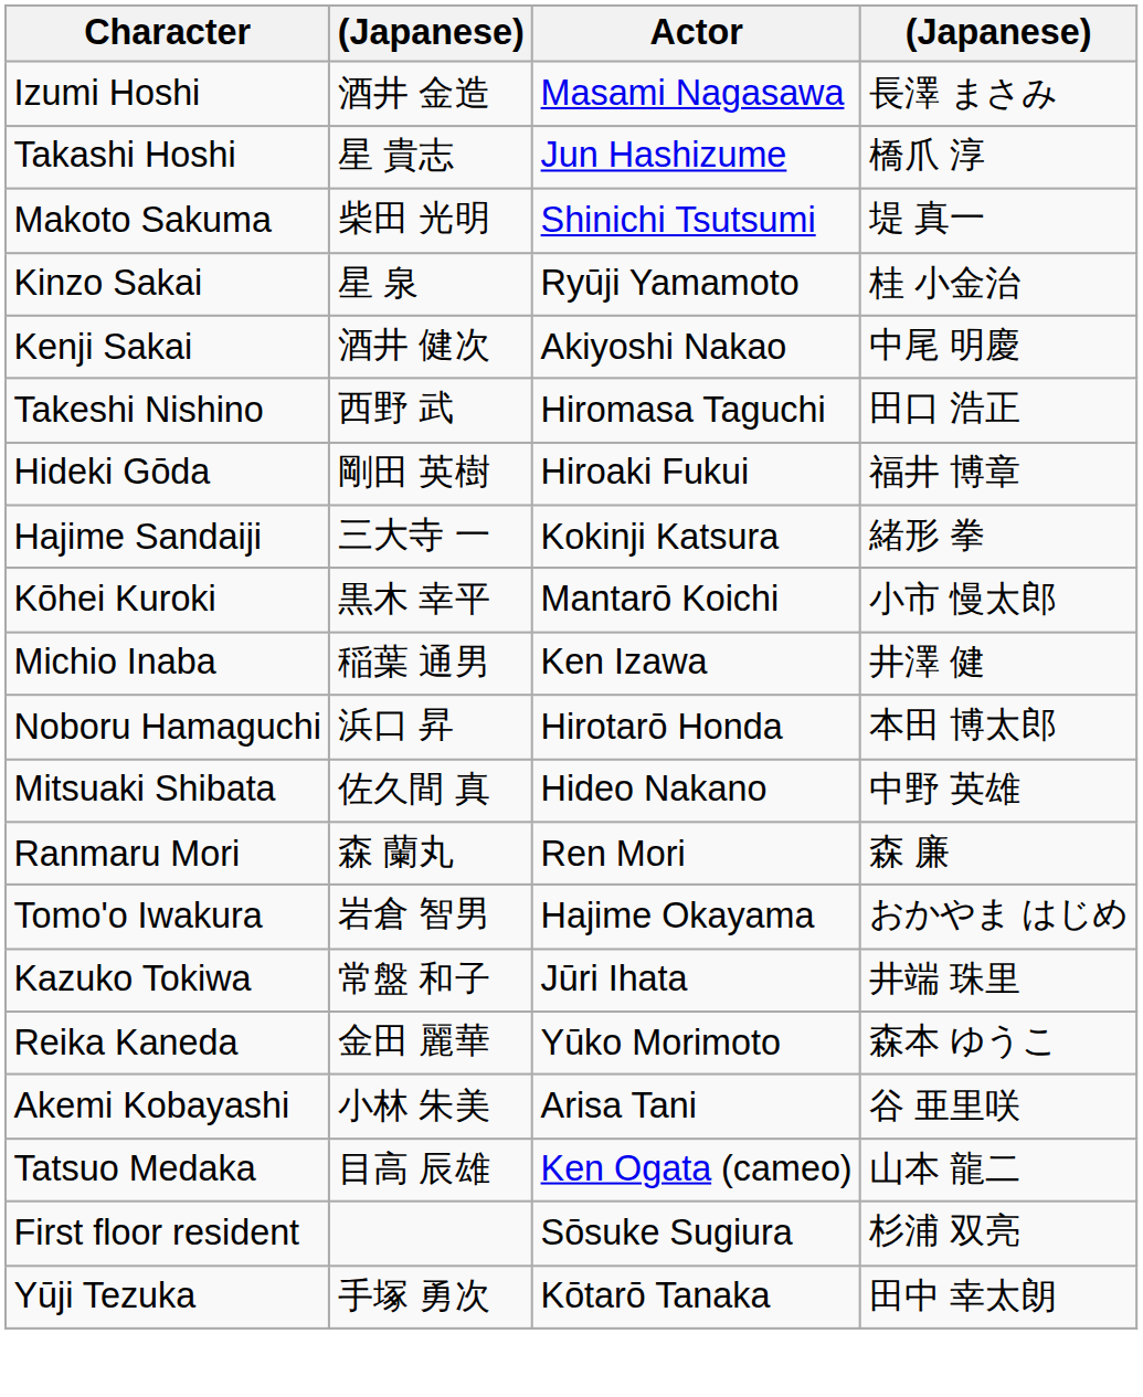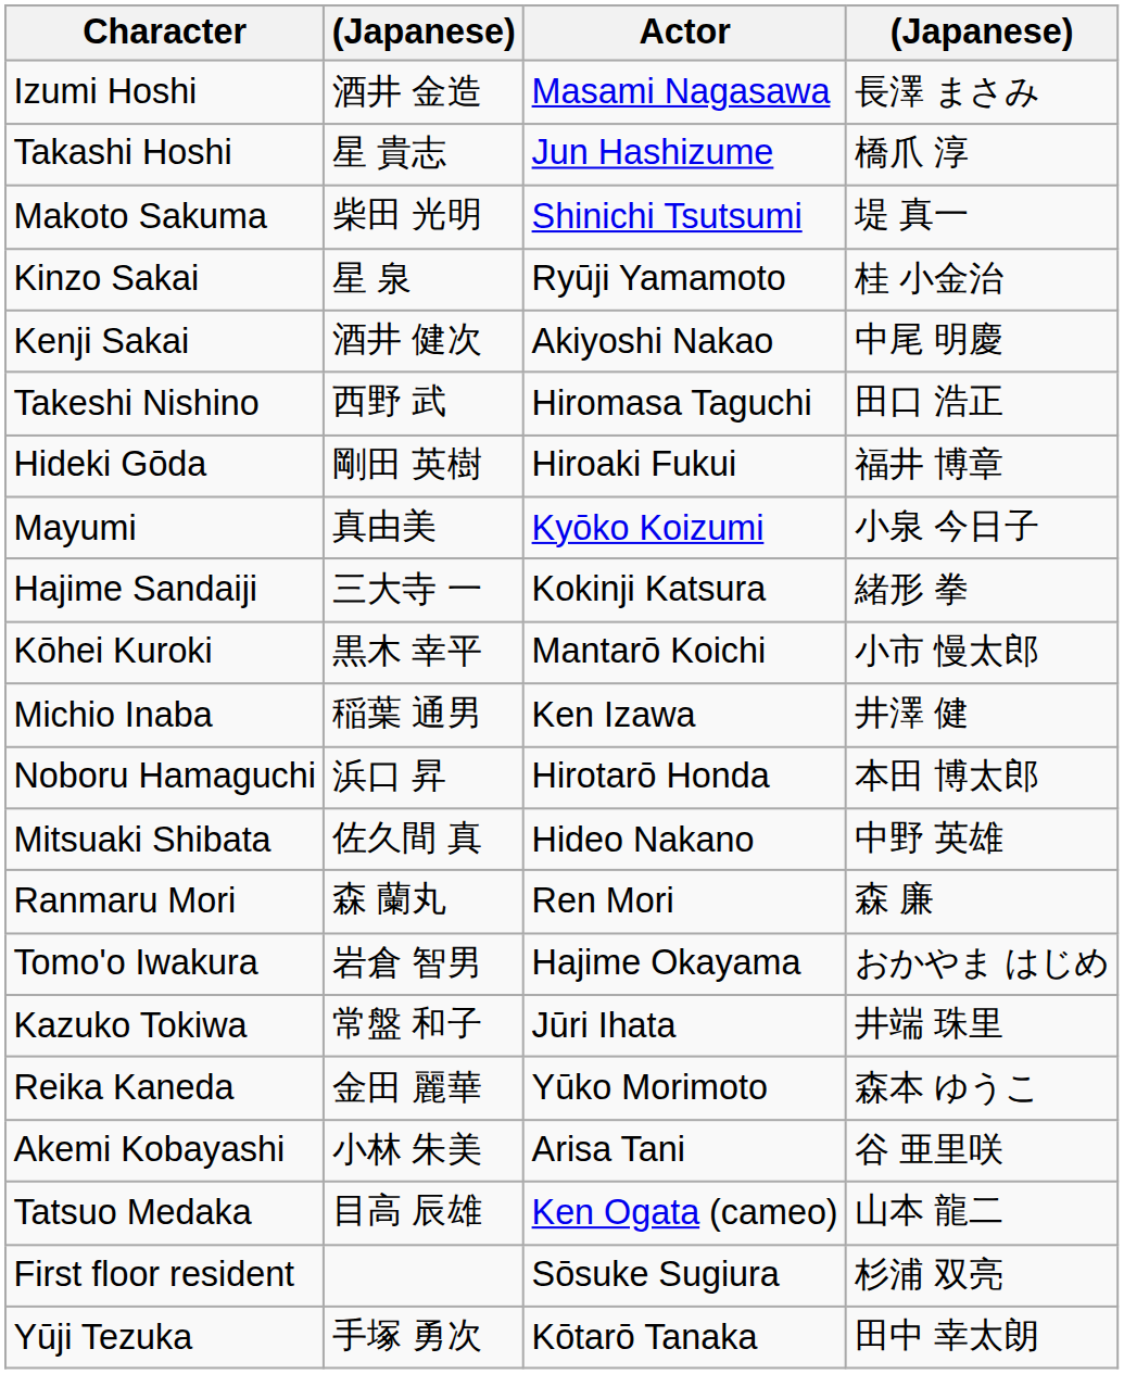+ row: Mayumi | 真由美 | Kyōko Koizumi | 小泉 今日子
